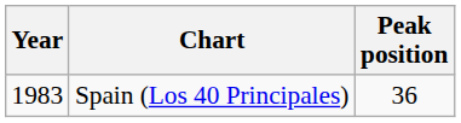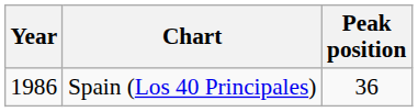Spain (Los 40 Principales) | Year: 1983 -> 1986
